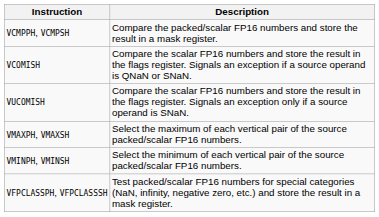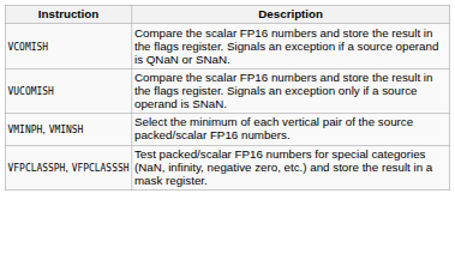- row: VCMPPH, VCMPSH | Compare the packed/scalar FP16 numbers and store the result in a mask register.
- row: VMAXPH, VMAXSH | Select the maximum of each vertical pair of the source packed/scalar FP16 numbers.
